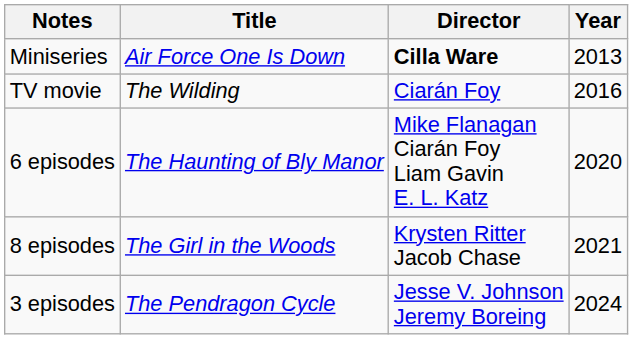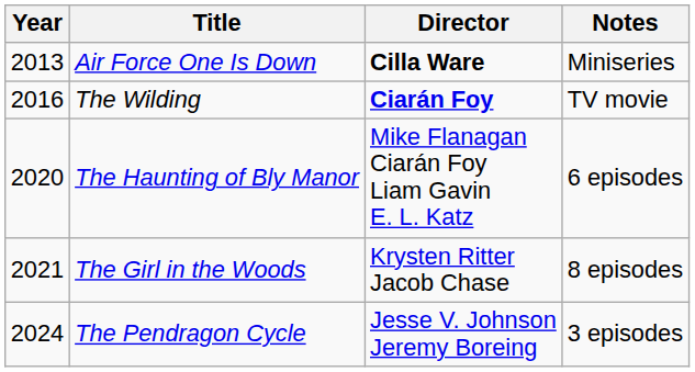columns swapped: Year <-> Notes
The Wilding | Director: normal -> bold
